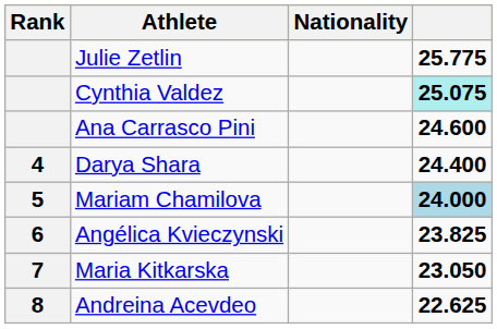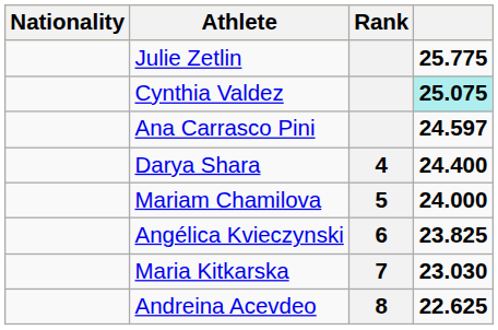columns swapped: Rank <-> Nationality
Ana Carrasco Pini | column 4: 24.600 -> 24.597
Mariam Chamilova | column 4: lightblue background -> no background
Maria Kitkarska | column 4: 23.050 -> 23.030
